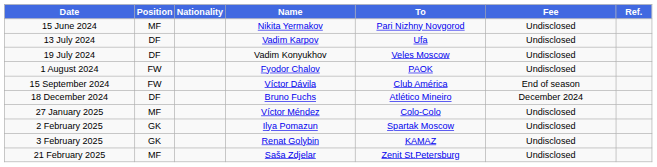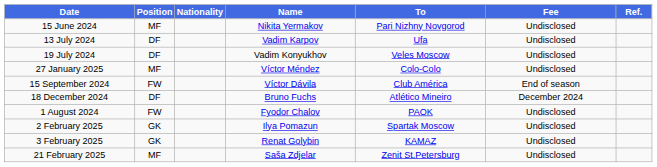rows swapped: 1 August 2024 <-> 27 January 2025
